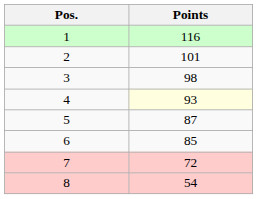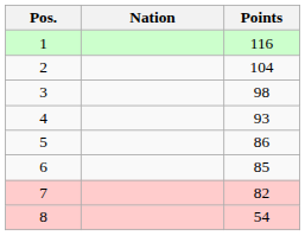+ column: Nation
2 | Points: 101 -> 104
4 | Points: lightyellow background -> no background
5 | Points: 87 -> 86
7 | Points: 72 -> 82
